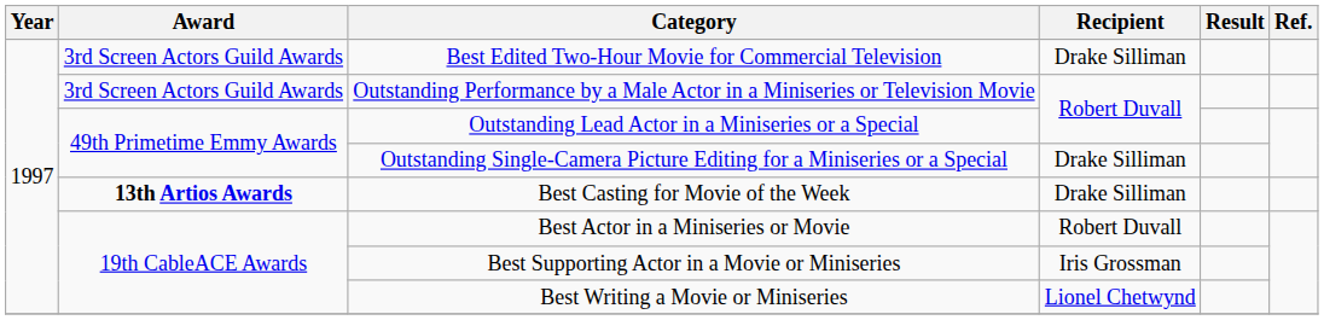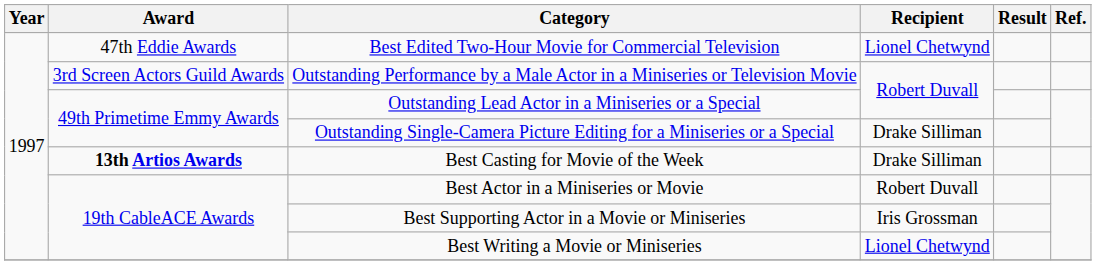Best Edited Two-Hour Movie for Commercial Television | Award: 3rd Screen Actors Guild Awards -> 47th Eddie Awards
Best Edited Two-Hour Movie for Commercial Television | Recipient: Drake Silliman -> Lionel Chetwynd
